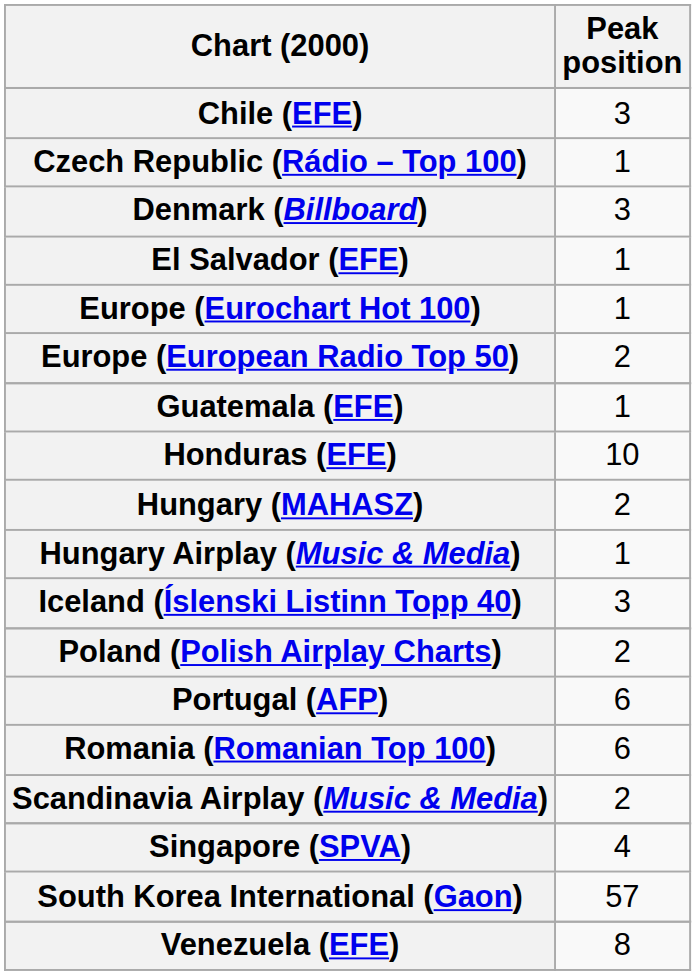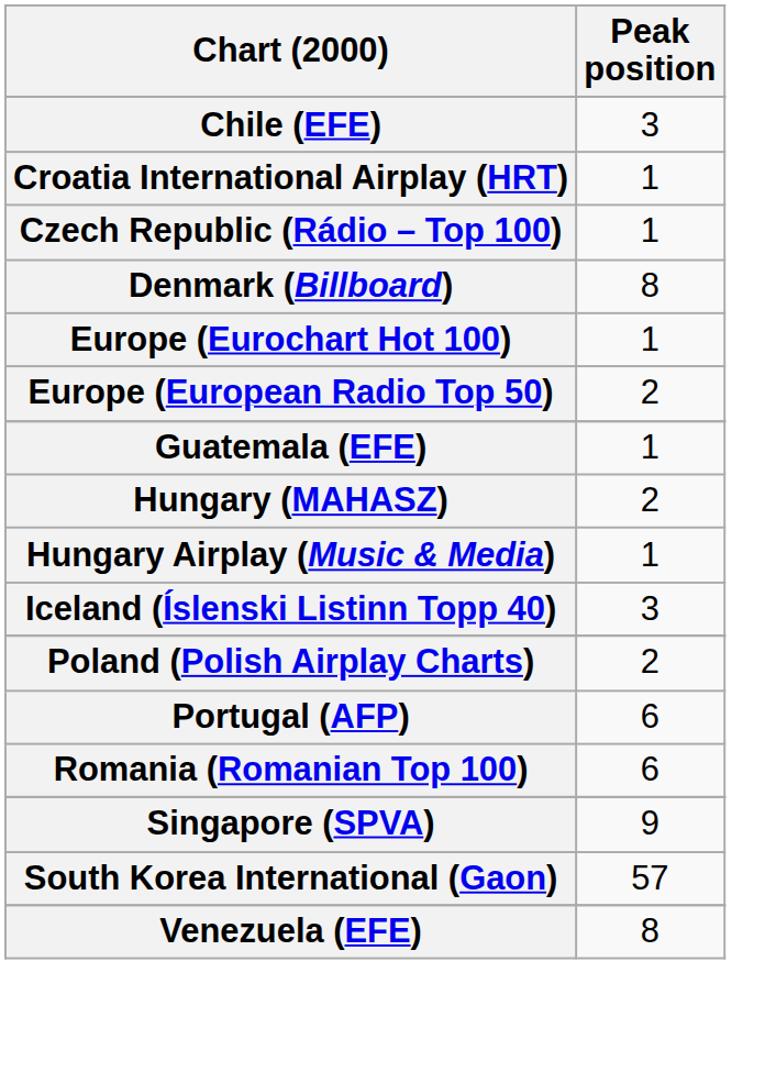+ row: Croatia International Airplay (HRT) | 1
Denmark (Billboard) | Peak position: 3 -> 8
- row: El Salvador (EFE) | 1
- row: Honduras (EFE) | 10
- row: Scandinavia Airplay (Music & Media) | 2
Singapore (SPVA) | Peak position: 4 -> 9
